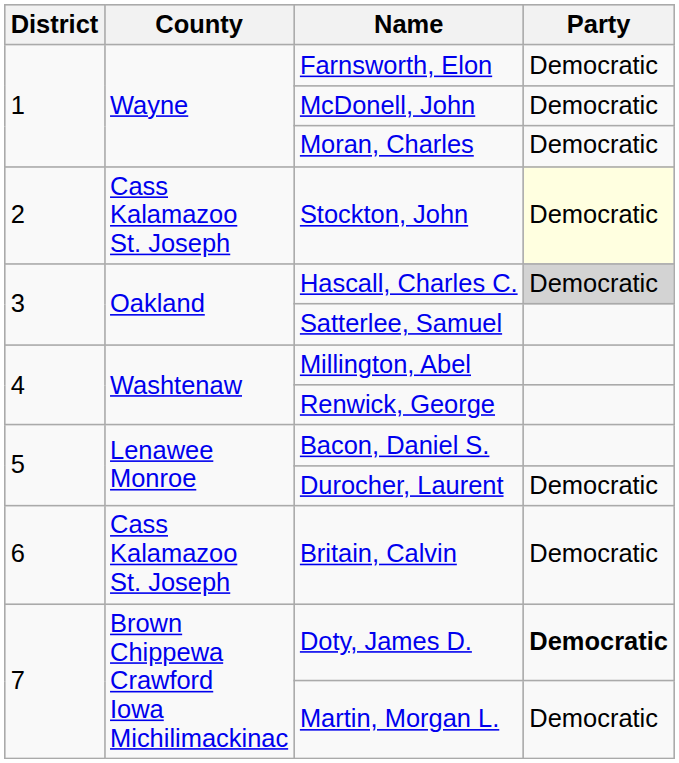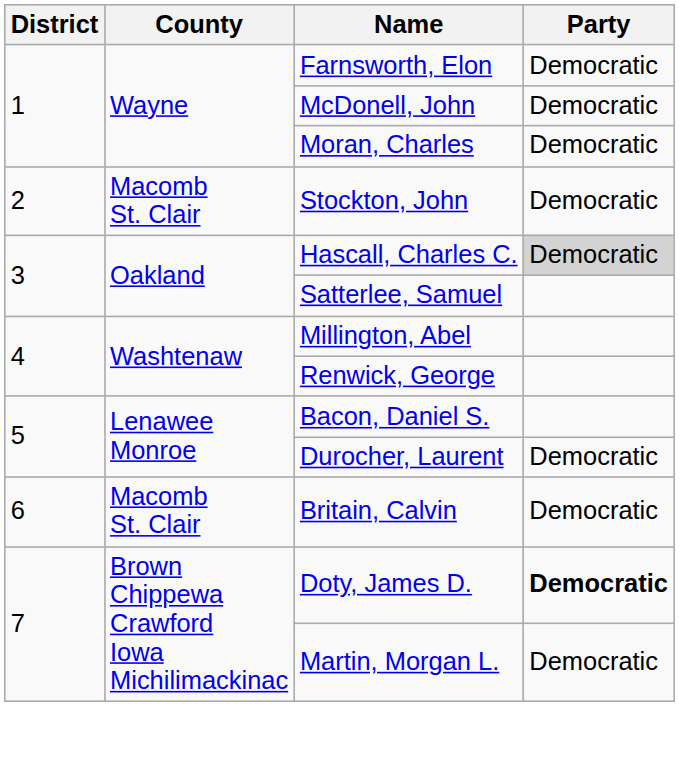Stockton, John | County: Cass Kalamazoo St. Joseph -> Macomb St. Clair
Stockton, John | Party: lightyellow background -> no background
Britain, Calvin | County: Cass Kalamazoo St. Joseph -> Macomb St. Clair
